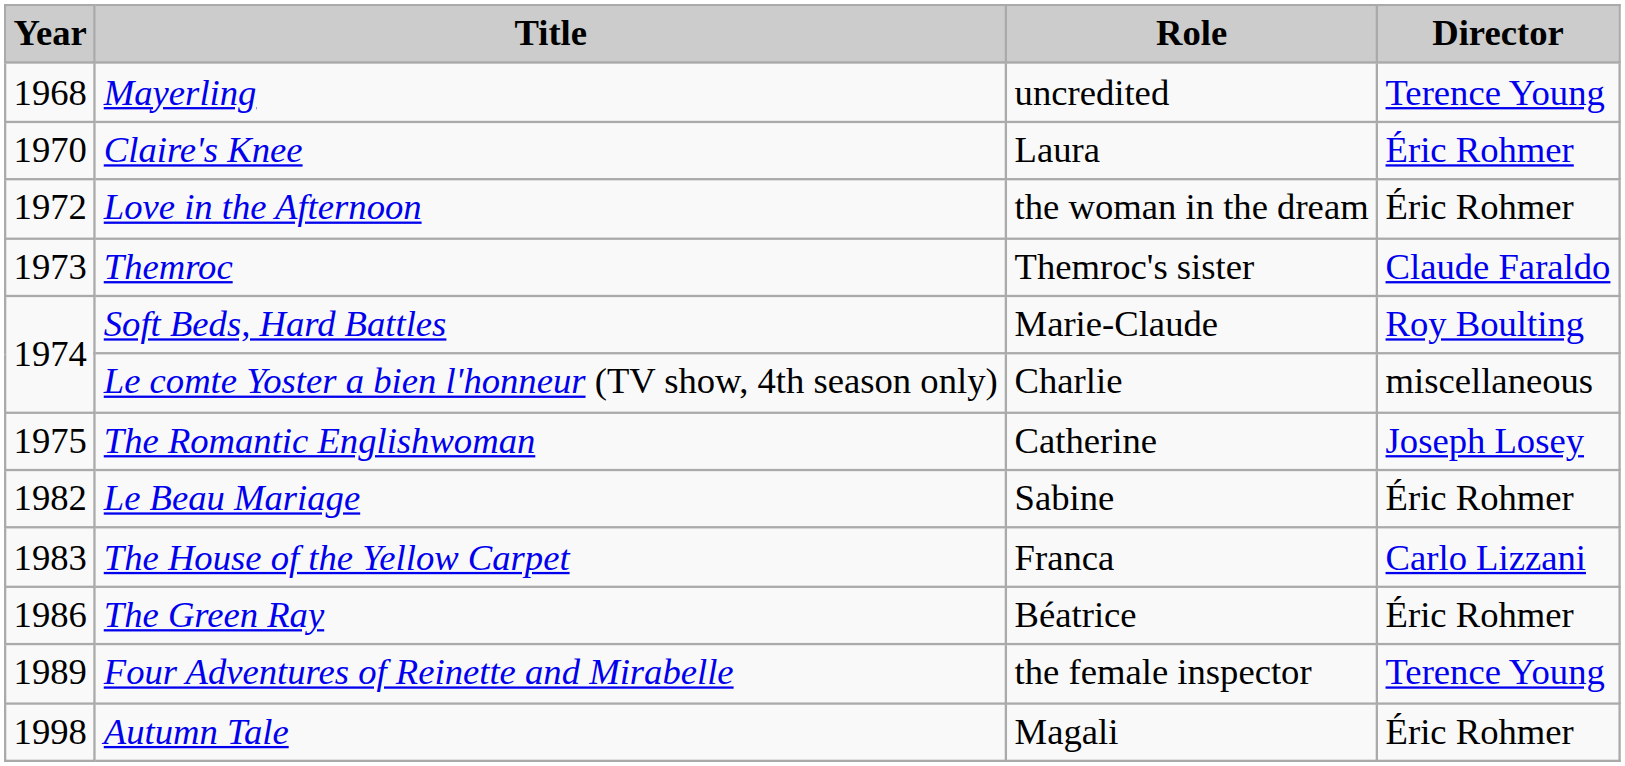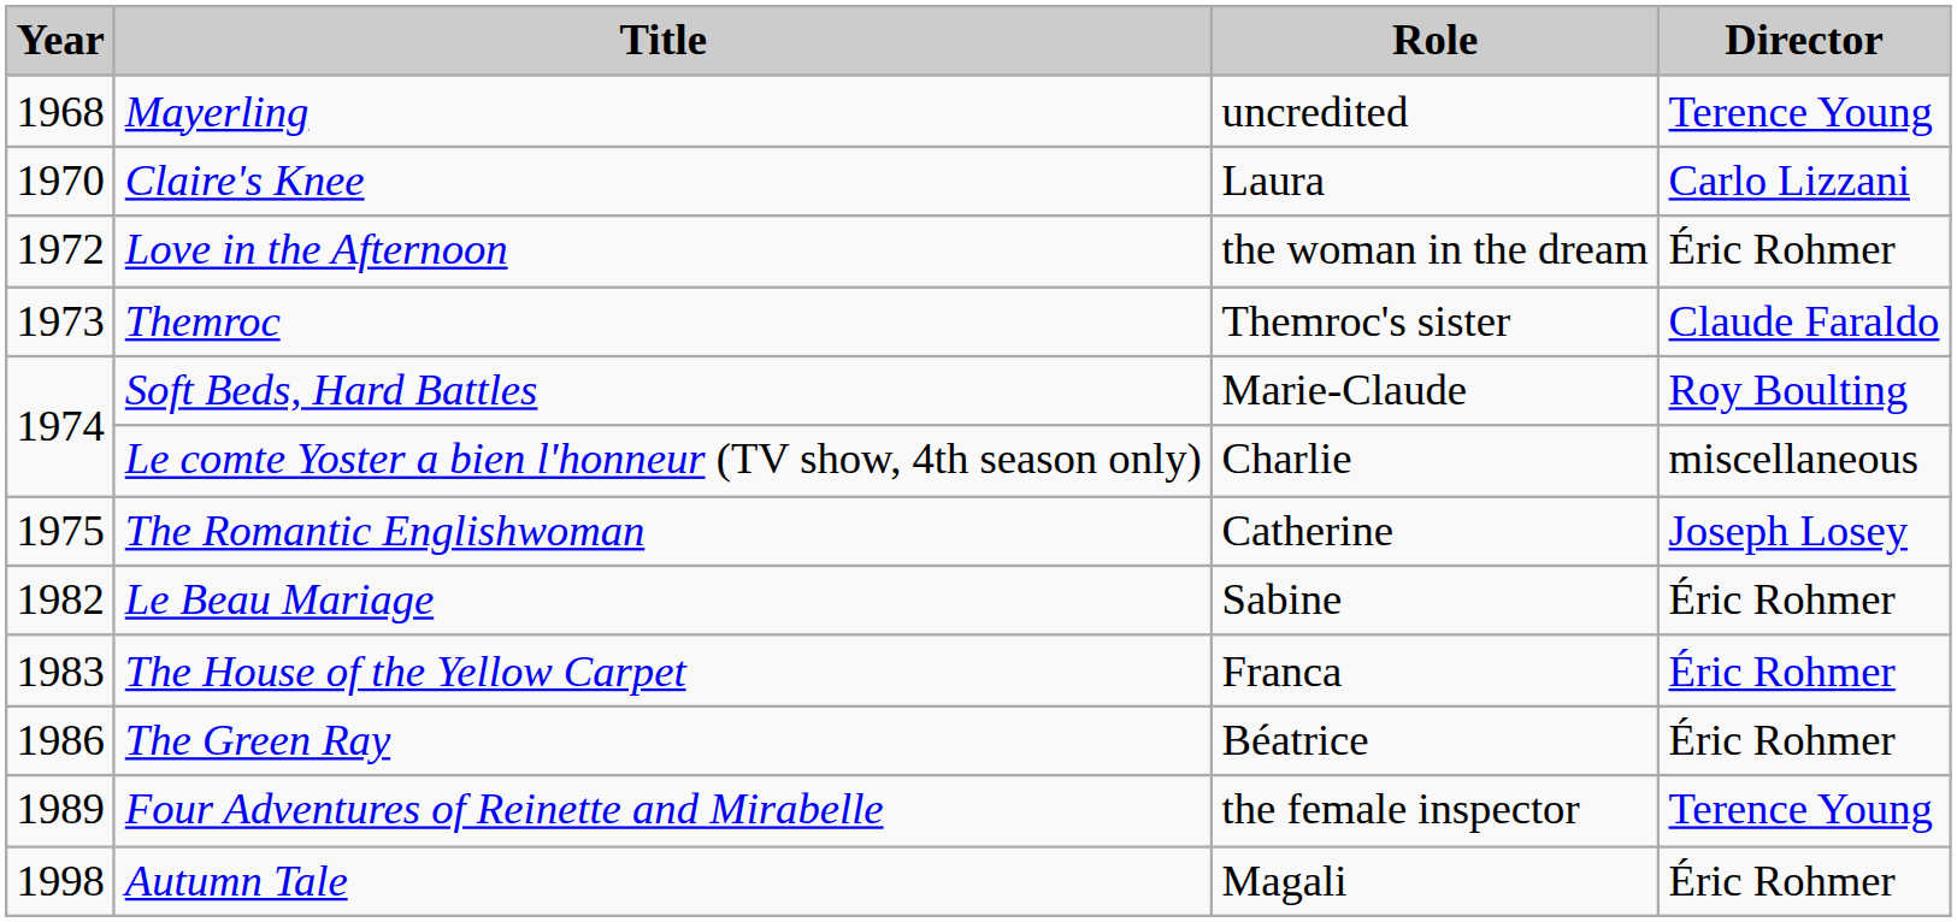Claire's Knee | Director: Éric Rohmer -> Carlo Lizzani
The House of the Yellow Carpet | Director: Carlo Lizzani -> Éric Rohmer
